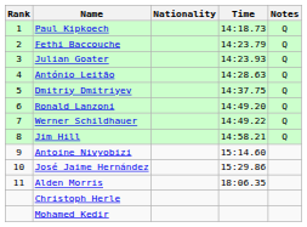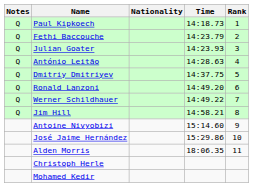columns swapped: Rank <-> Notes
